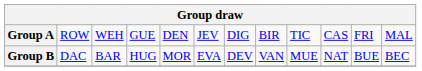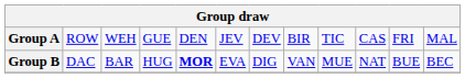Group A | column 7: DIG -> DEV
Group B | column 5: normal -> bold
Group B | column 7: DEV -> DIG
